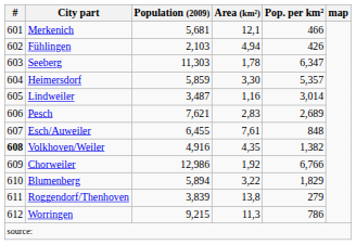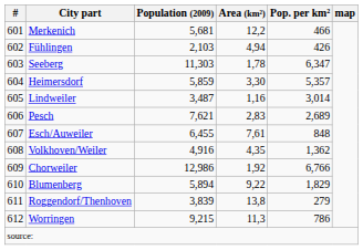Merkenich | Area (km²): 12,1 -> 12,2
Volkhoven/Weiler | #: bold -> normal
Volkhoven/Weiler | Pop. per km²: 1,382 -> 1,362
Blumenberg | Area (km²): 3,22 -> 9,22
